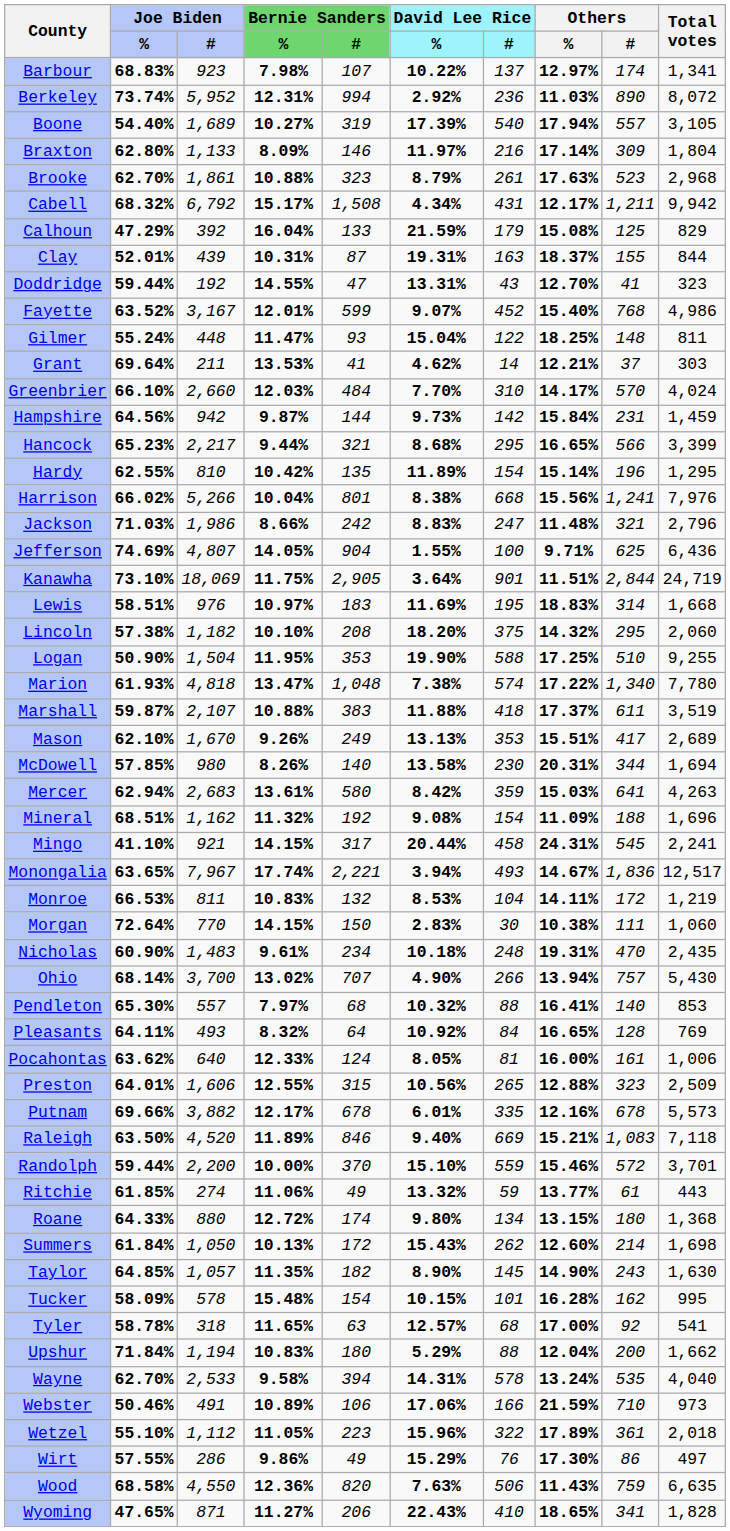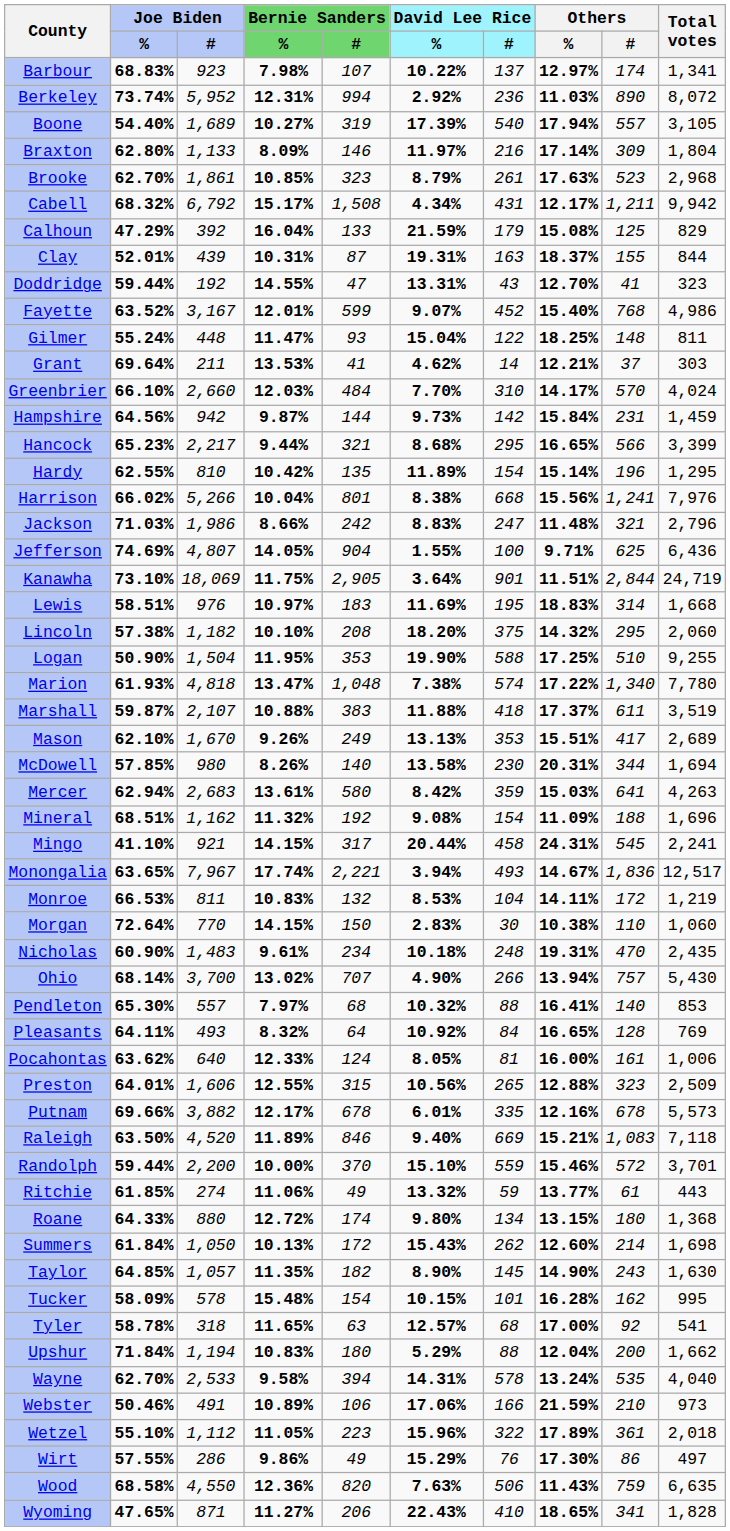Brooke | Bernie Sanders / %: 10.88% -> 10.85%
Morgan | Others / #: 111 -> 110
Webster | Others / #: 710 -> 210
